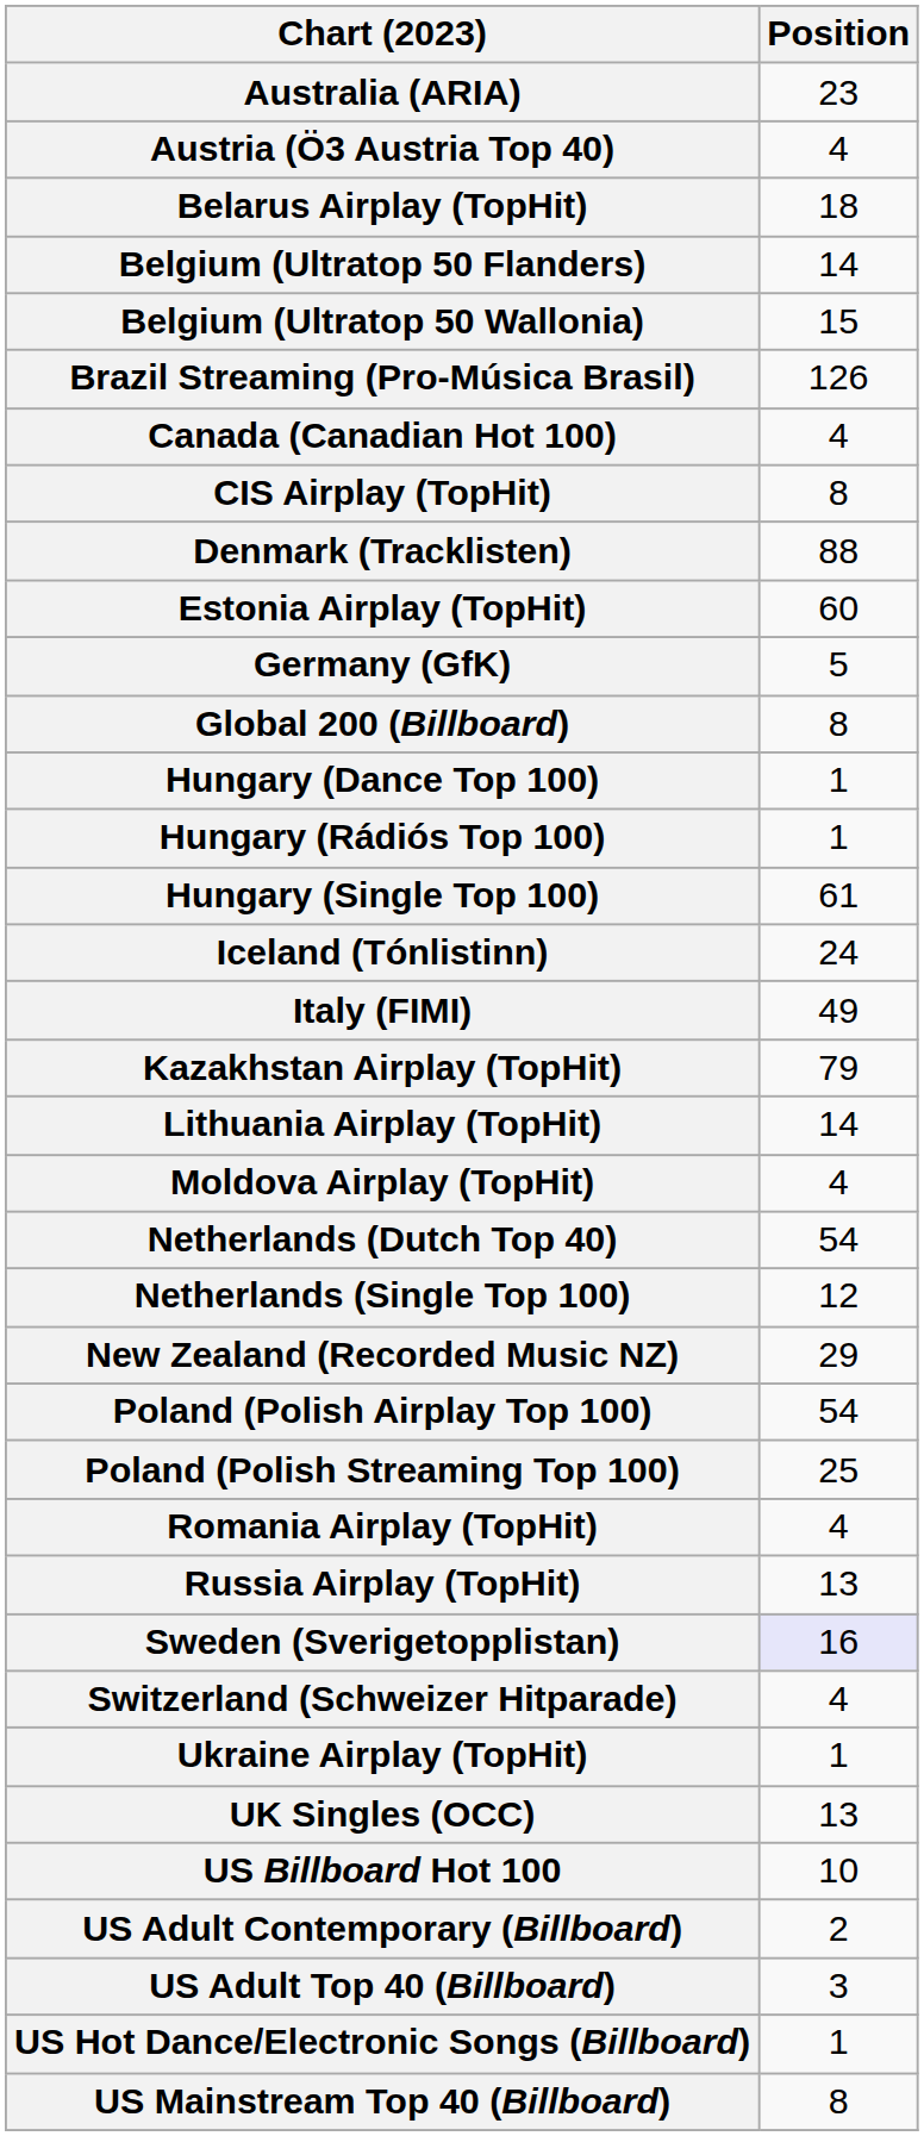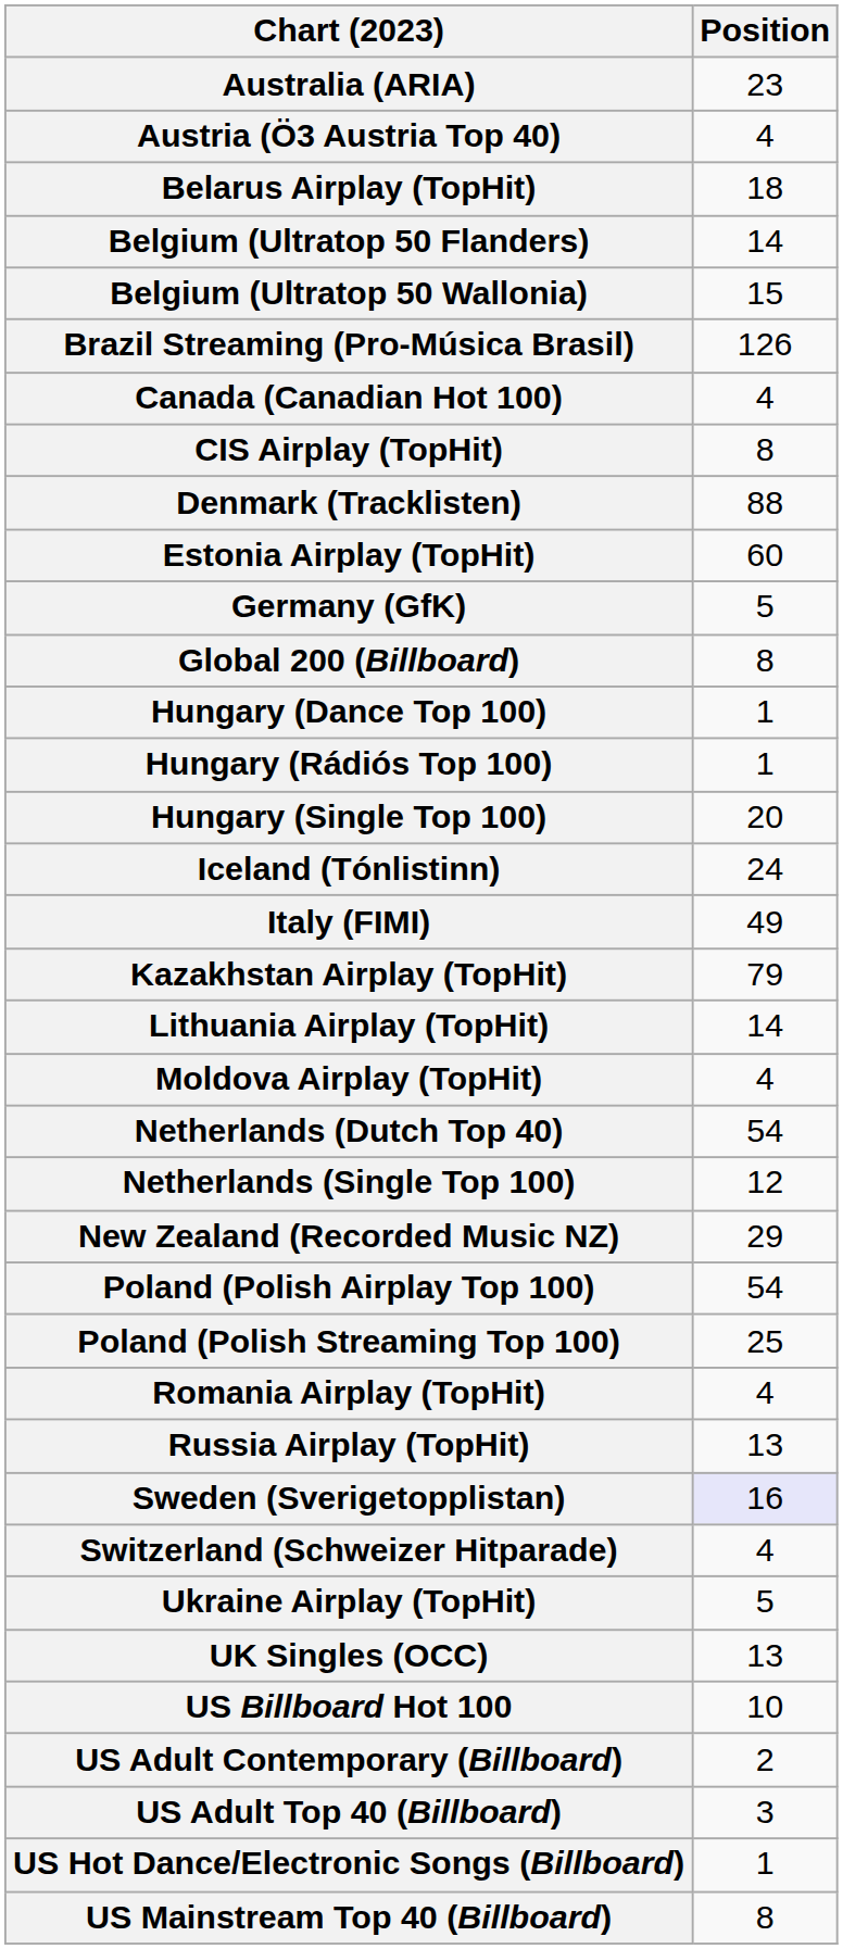Hungary (Single Top 100) | Position: 61 -> 20
Ukraine Airplay (TopHit) | Position: 1 -> 5
